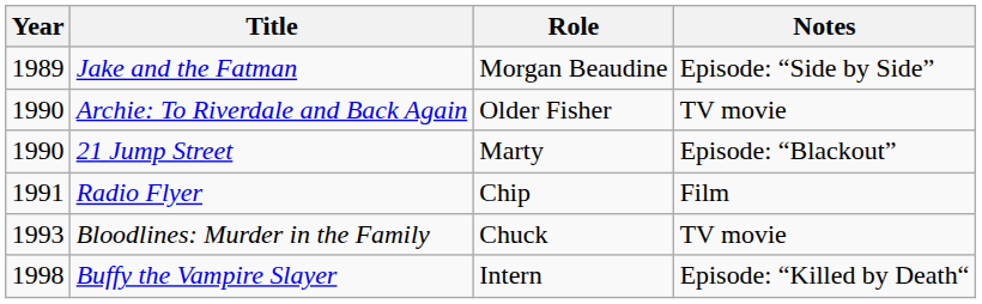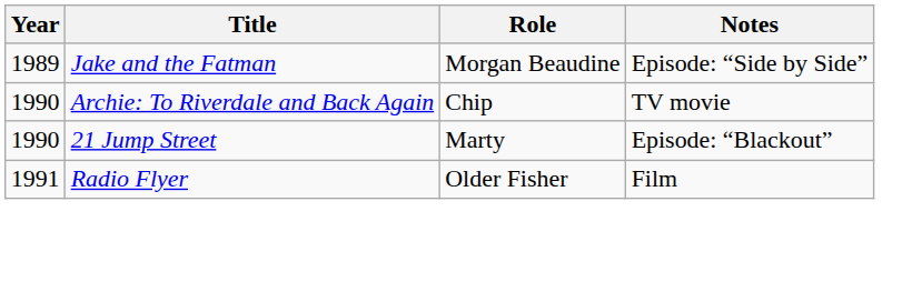Archie: To Riverdale and Back Again | Role: Older Fisher -> Chip
Radio Flyer | Role: Chip -> Older Fisher
- row: 1993 | Bloodlines: Murder in the Family | Chuck | TV movie
- row: 1998 | Buffy the Vampire Slayer | Intern | Episode: “Killed by Death“
